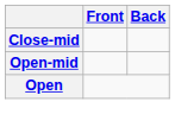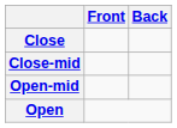+ row: Close
